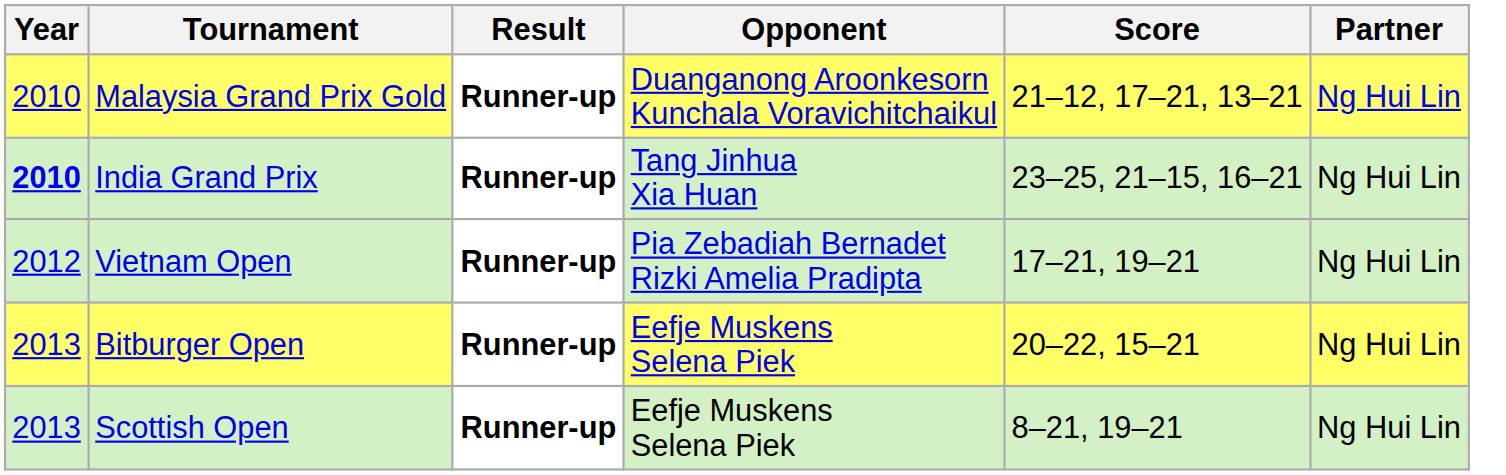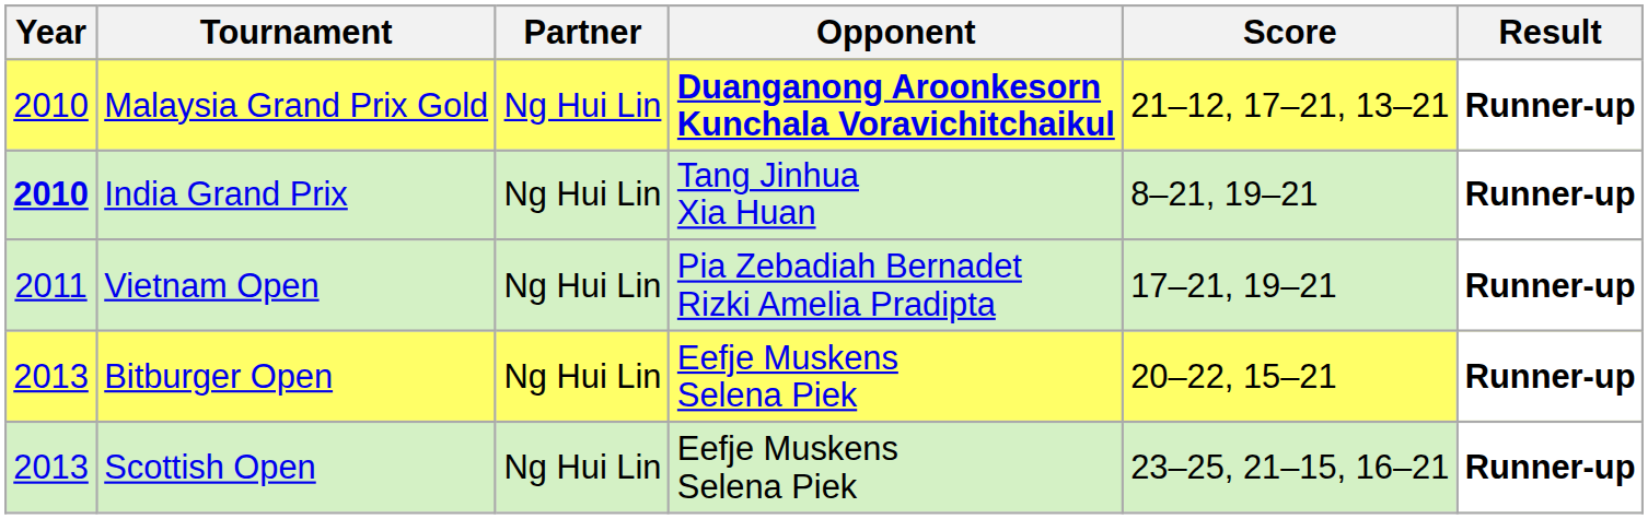columns swapped: Partner <-> Result
Malaysia Grand Prix Gold | Opponent: normal -> bold
India Grand Prix | Score: 23–25, 21–15, 16–21 -> 8–21, 19–21
Vietnam Open | Year: 2012 -> 2011
Scottish Open | Score: 8–21, 19–21 -> 23–25, 21–15, 16–21
